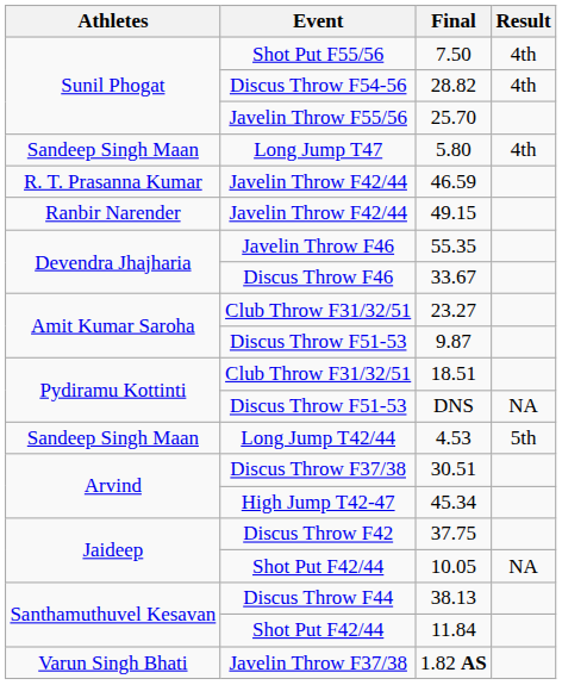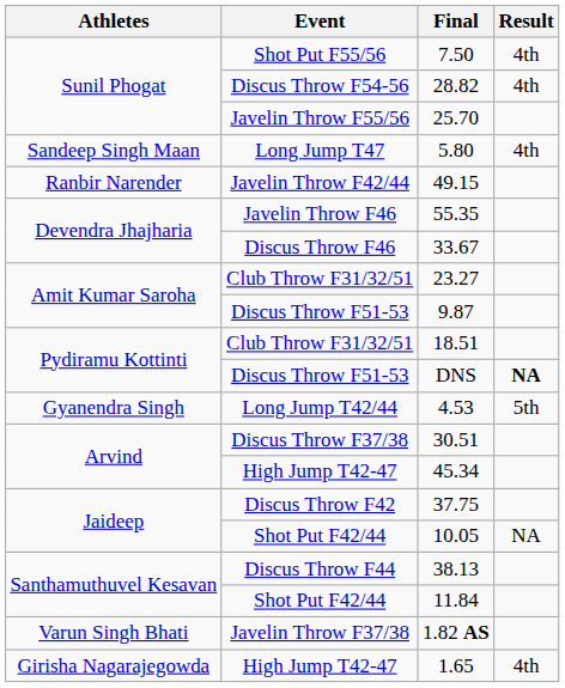- row: R. T. Prasanna Kumar | Javelin Throw F42/44 | 46.59
DNS | Result: normal -> bold
4.53 | Athletes: Sandeep Singh Maan -> Gyanendra Singh
+ row: Girisha Nagarajegowda | High Jump T42-47 | 1.65 | 4th
